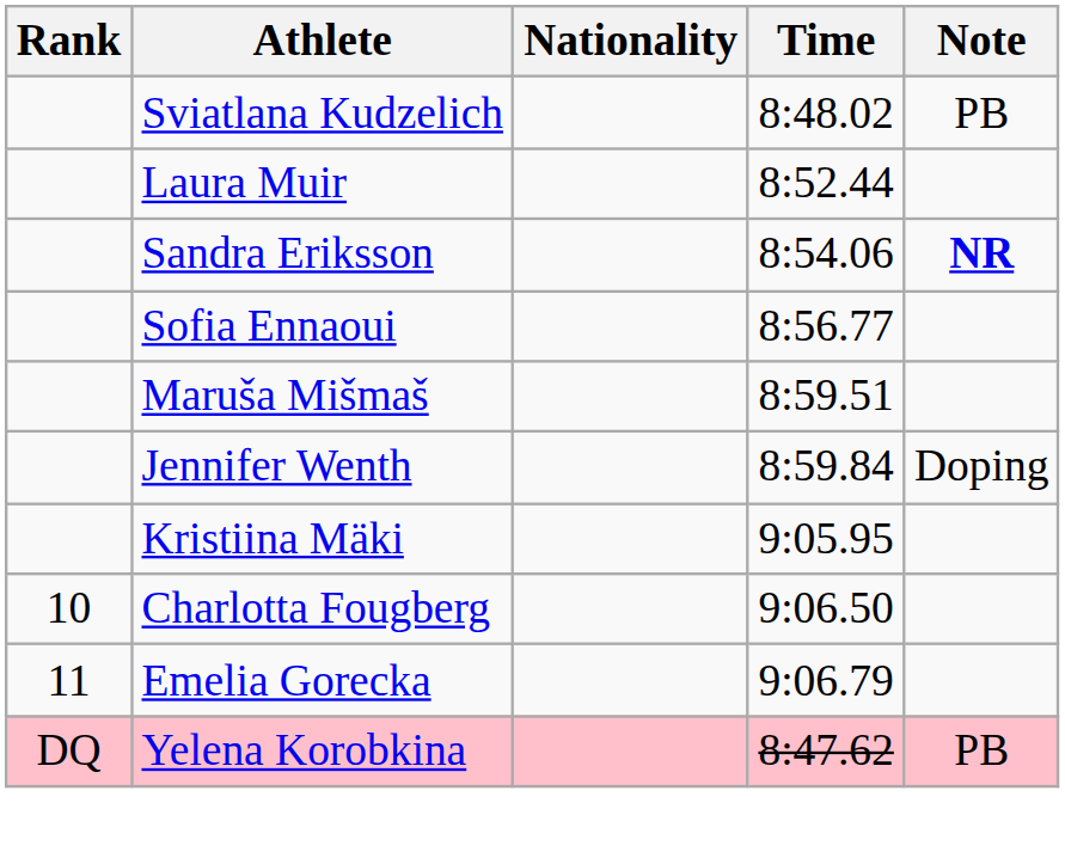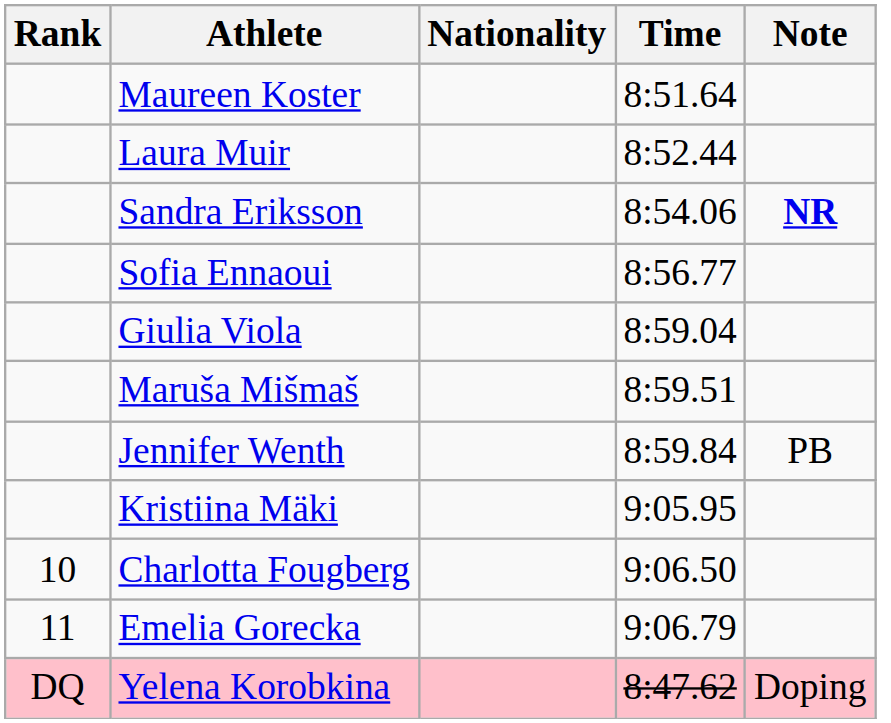- row: Sviatlana Kudzelich | 8:48.02 | PB
+ row: Maureen Koster | 8:51.64
+ row: Giulia Viola | 8:59.04
Jennifer Wenth | Note: Doping -> PB
Yelena Korobkina | Note: PB -> Doping
